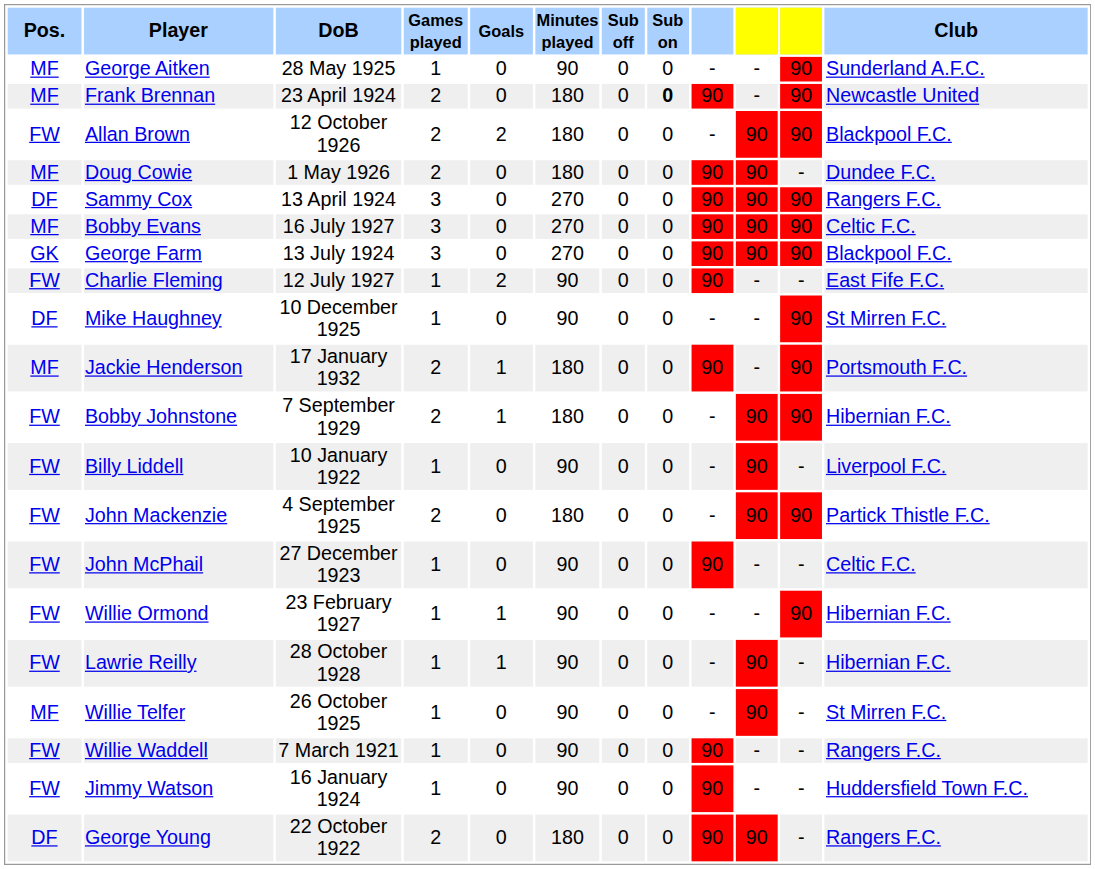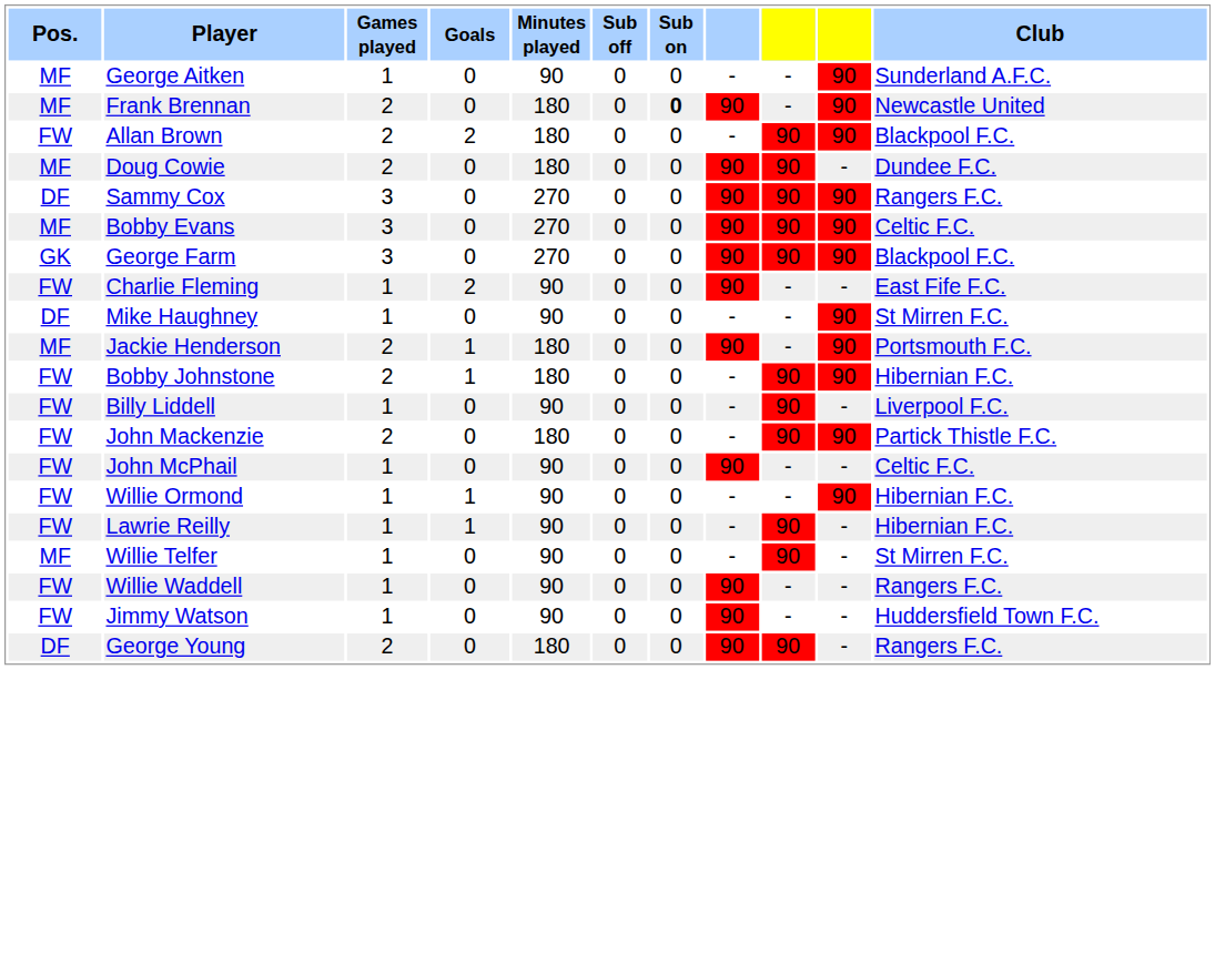- column: DoB | 28 May 1925 | 23 April 1924 | 12 October 1926 | 1 May 1926 | 13 April 1924 | 16 July 1927 | 13 July 1924 | 12 July 1927 | 10 December 1925 | 17 January 1932 | 7 September 1929 | 10 January 1922 | 4 September 1925 | 27 December 1923 | 23 February 1927 | 28 October 1928 | 26 October 1925 | 7 March 1921 | 16 January 1924 | 22 October 1922
